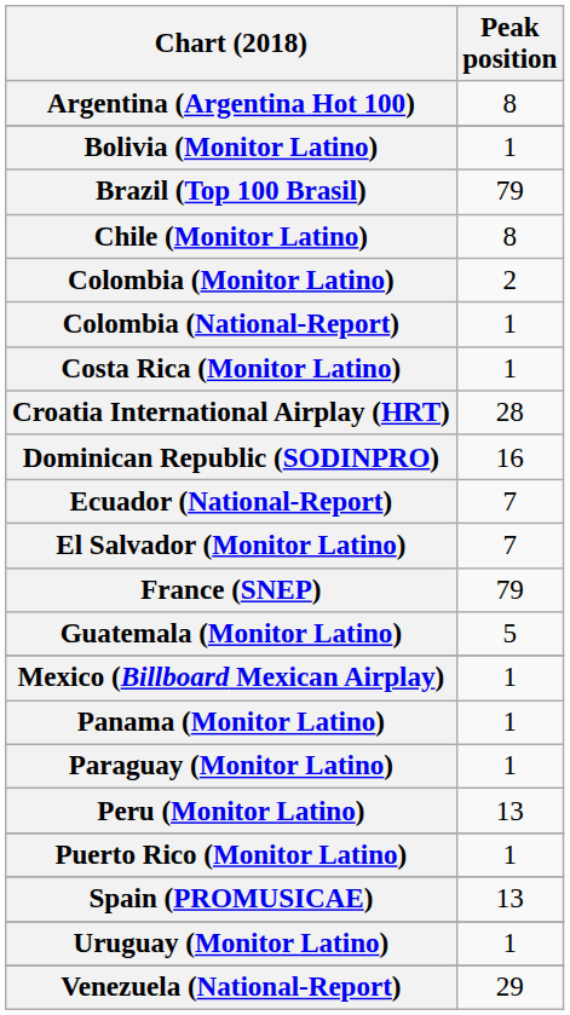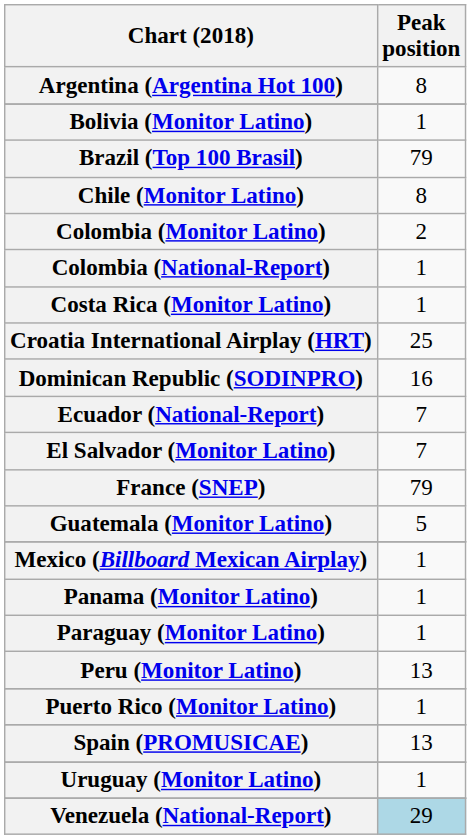Croatia International Airplay (HRT) | Peak position: 28 -> 25
Venezuela (National-Report) | Peak position: no background -> lightblue background
